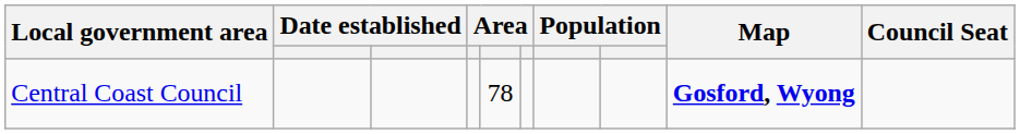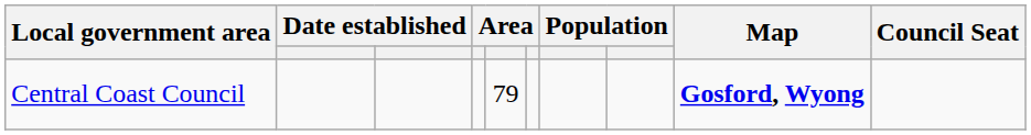Central Coast Council | column 5: 78 -> 79
